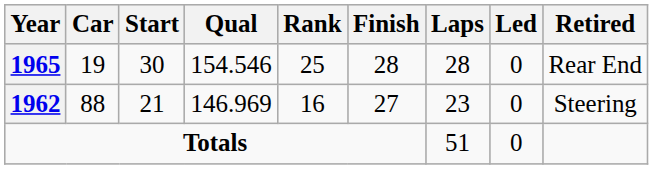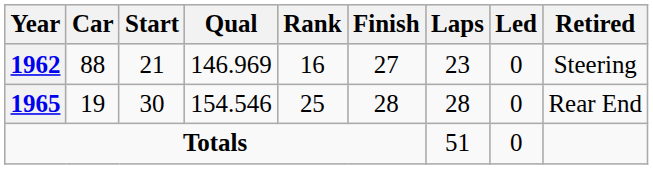rows swapped: 1962 <-> 1965
